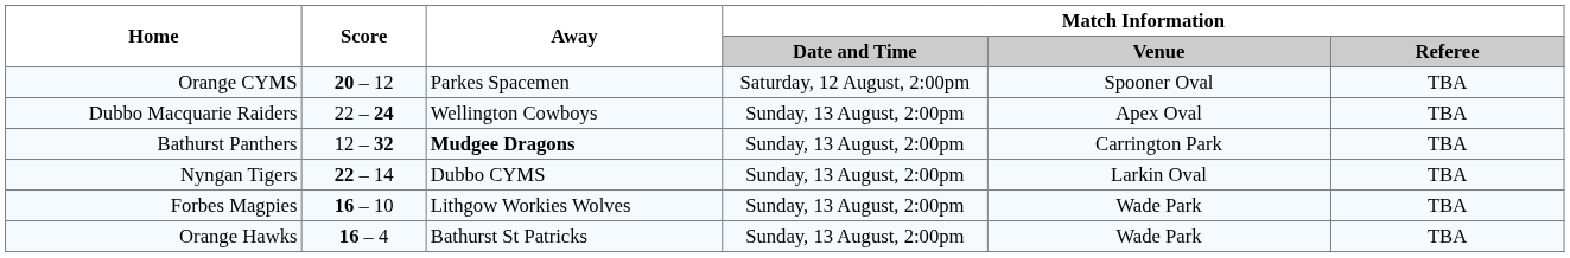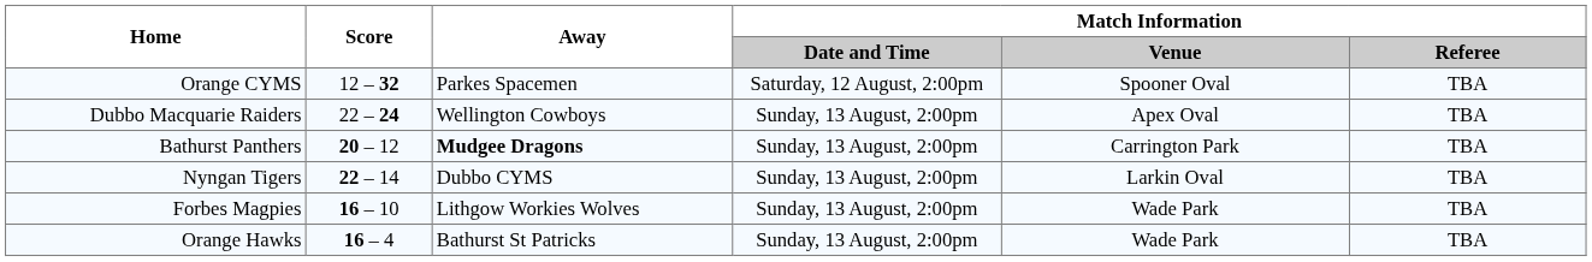Orange CYMS | Score: 20 – 12 -> 12 – 32
Bathurst Panthers | Score: 12 – 32 -> 20 – 12
